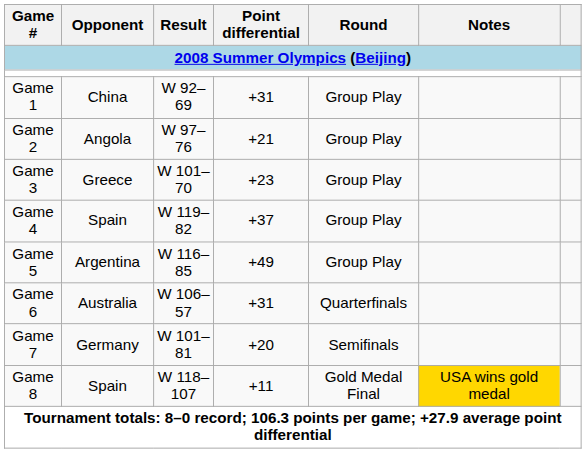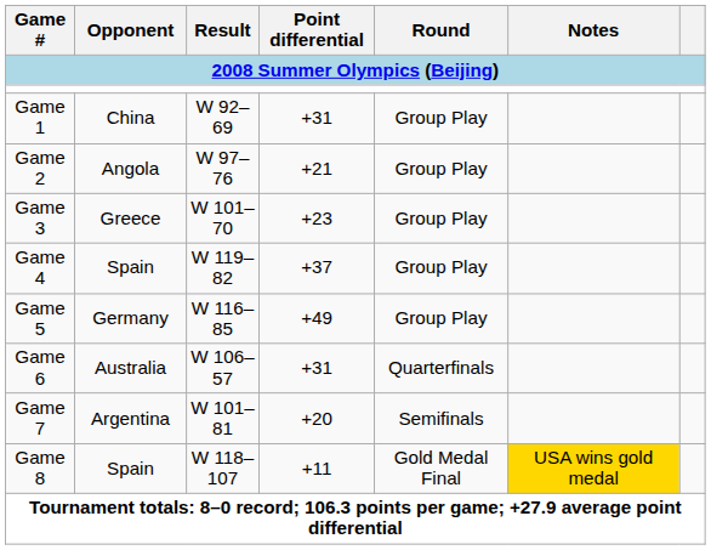Game 5 | Opponent: Argentina -> Germany
Game 7 | Opponent: Germany -> Argentina
